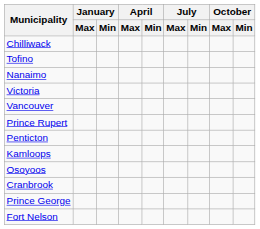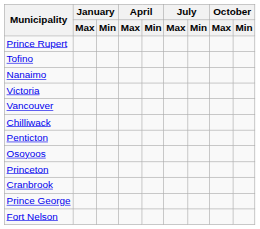rows swapped: Prince Rupert <-> Chilliwack
- row: Kamloops
+ row: Princeton
